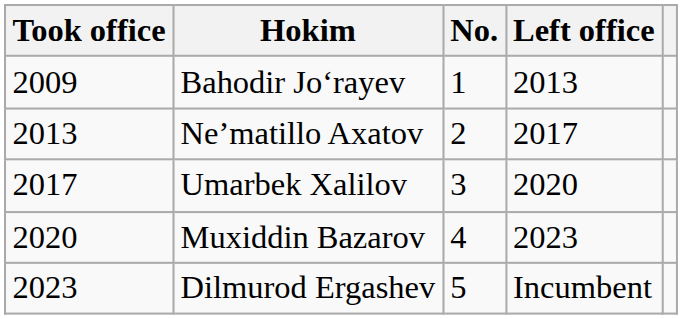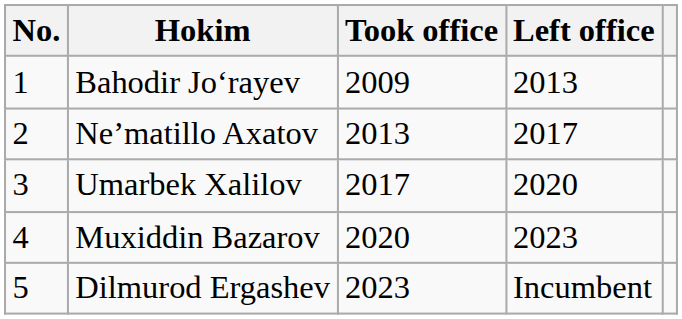columns swapped: No. <-> Took office
